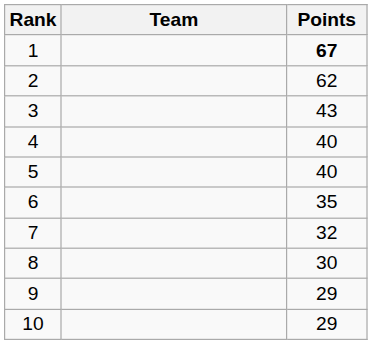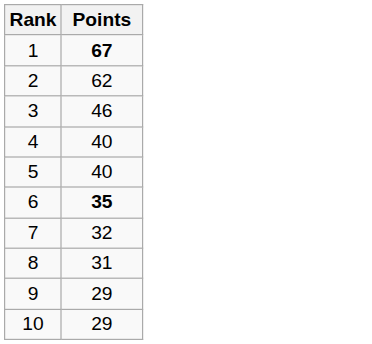- column: Team
3 | Points: 43 -> 46
6 | Points: normal -> bold
8 | Points: 30 -> 31
